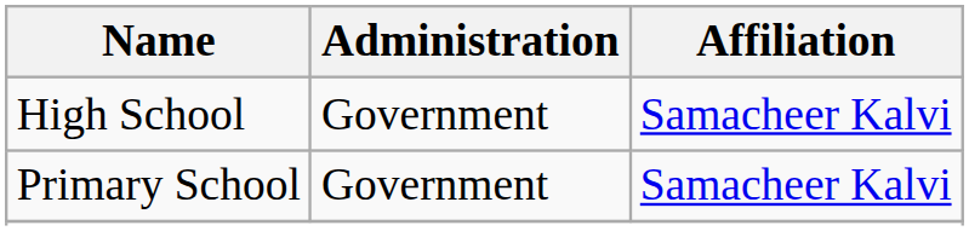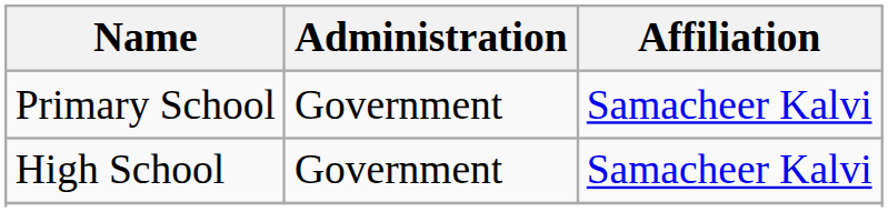rows swapped: Primary School <-> High School
